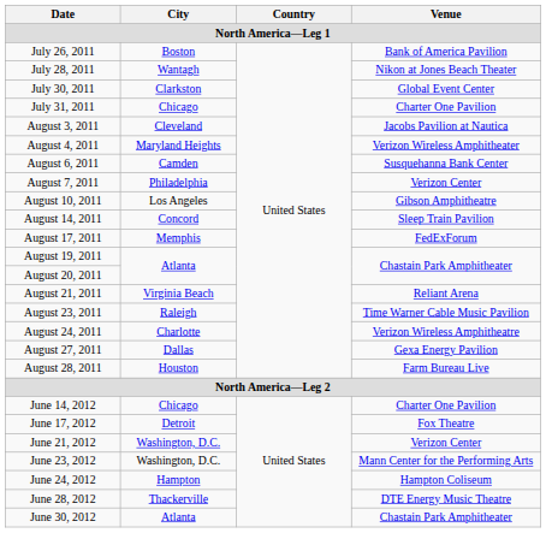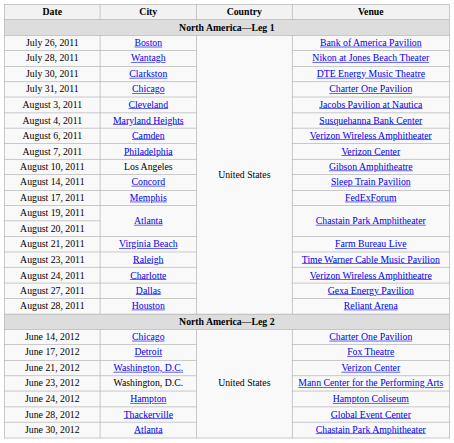July 30, 2011 | Venue: Global Event Center -> DTE Energy Music Theatre
August 4, 2011 | Venue: Verizon Wireless Amphitheater -> Susquehanna Bank Center
August 6, 2011 | Venue: Susquehanna Bank Center -> Verizon Wireless Amphitheater
August 21, 2011 | Venue: Reliant Arena -> Farm Bureau Live
August 28, 2011 | Venue: Farm Bureau Live -> Reliant Arena
June 28, 2012 | Venue: DTE Energy Music Theatre -> Global Event Center
